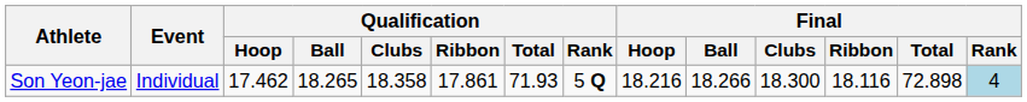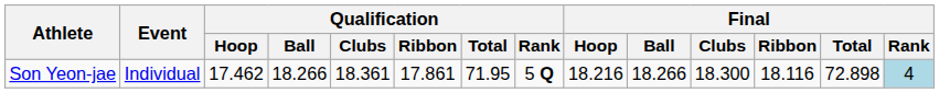Son Yeon-jae | Qualification / Ball: 18.265 -> 18.266
Son Yeon-jae | Qualification / Clubs: 18.358 -> 18.361
Son Yeon-jae | Qualification / Total: 71.93 -> 71.95
